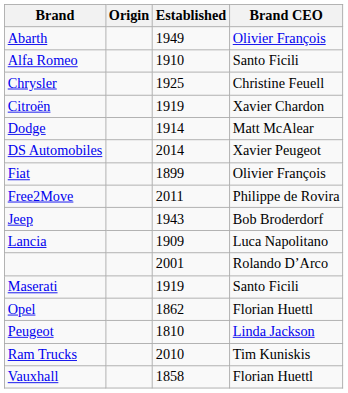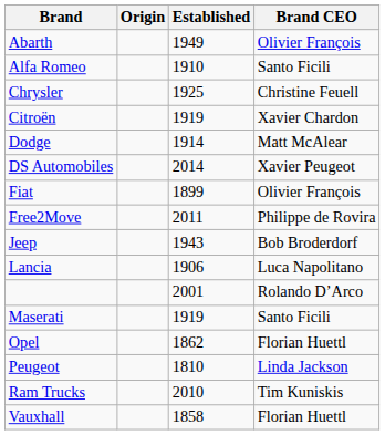Lancia | Established: 1909 -> 1906
